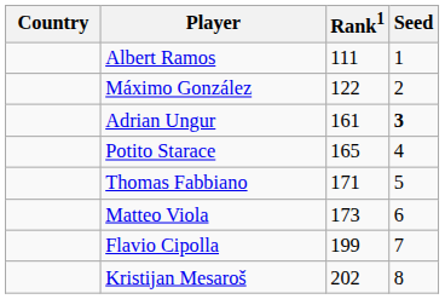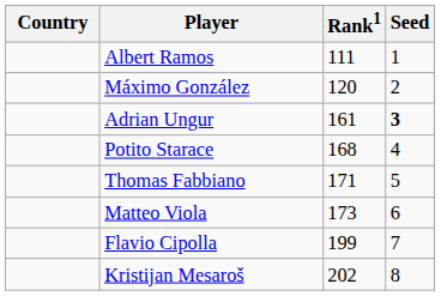Máximo González | Rank1: 122 -> 120
Potito Starace | Rank1: 165 -> 168
